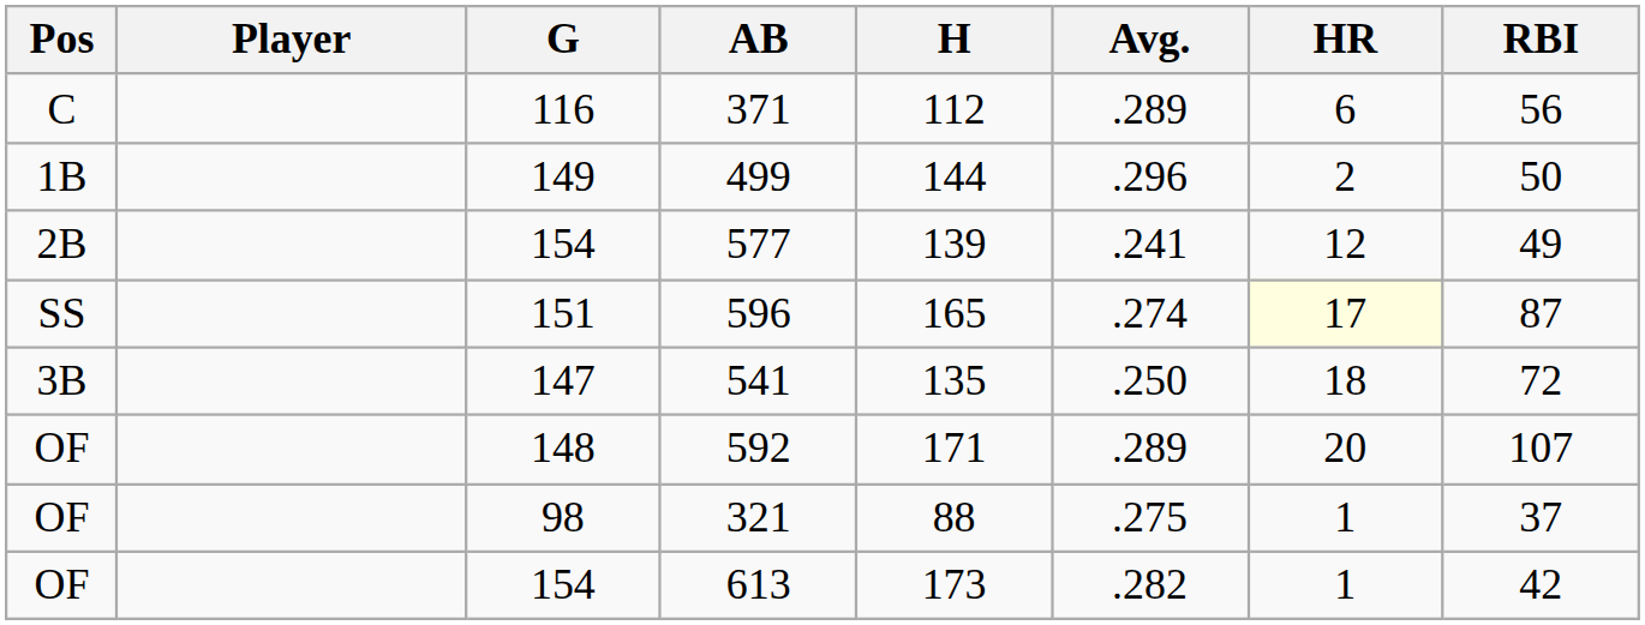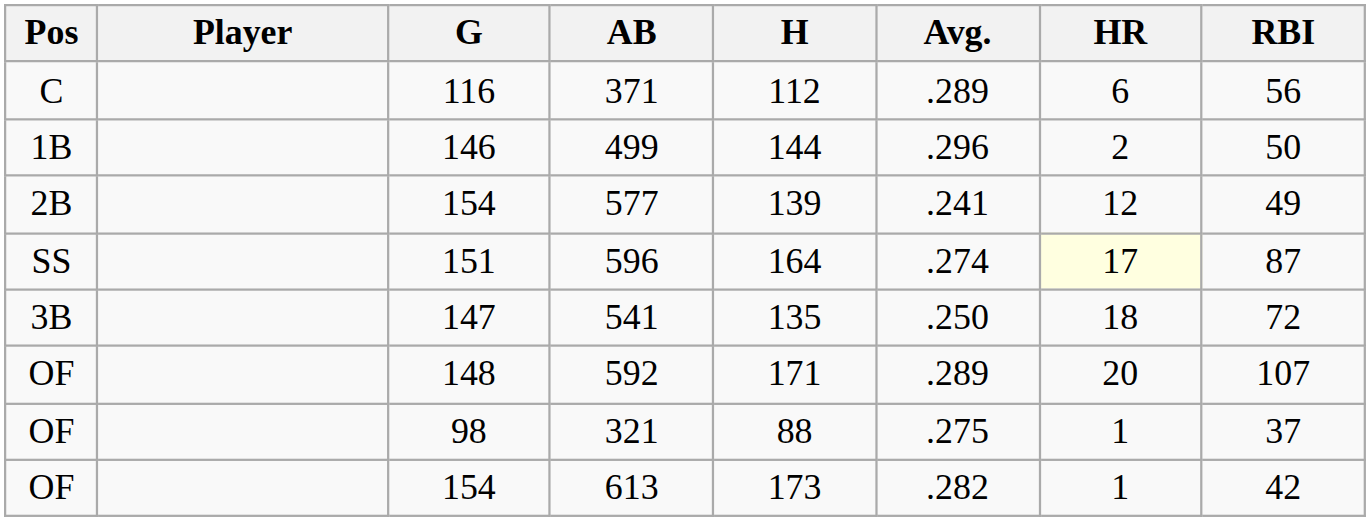499 | G: 149 -> 146
596 | H: 165 -> 164
